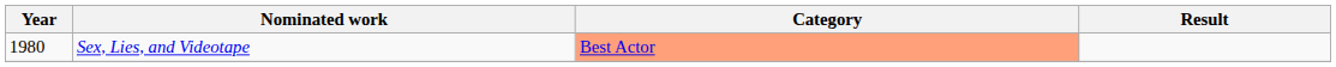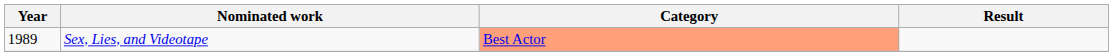Sex, Lies, and Videotape | Year: 1980 -> 1989
